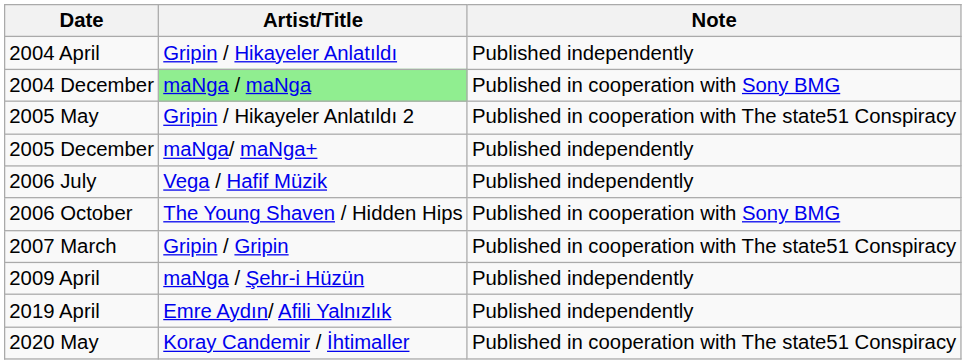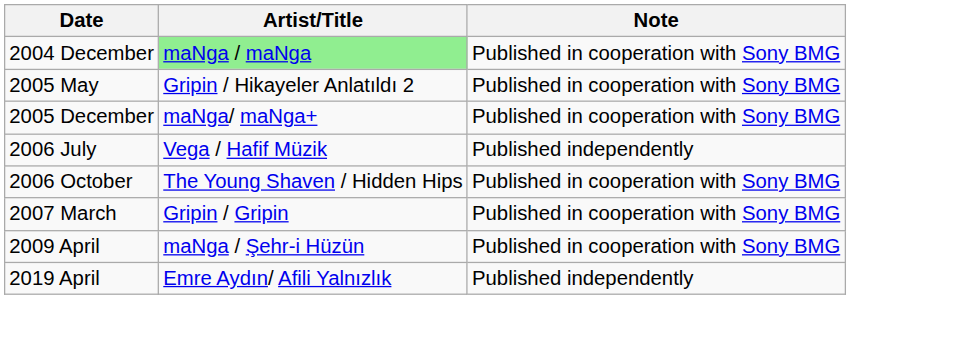- row: 2004 April | Gripin / Hikayeler Anlatıldı | Published independently
2005 May | Note: Published in cooperation with The state51 Conspiracy -> Published in cooperation with Sony BMG
2005 December | Note: Published independently -> Published in cooperation with Sony BMG
2007 March | Note: Published in cooperation with The state51 Conspiracy -> Published in cooperation with Sony BMG
2009 April | Note: Published independently -> Published in cooperation with Sony BMG
- row: 2020 May | Koray Candemir / İhtimaller | Published in cooperation with The state51 Conspiracy
